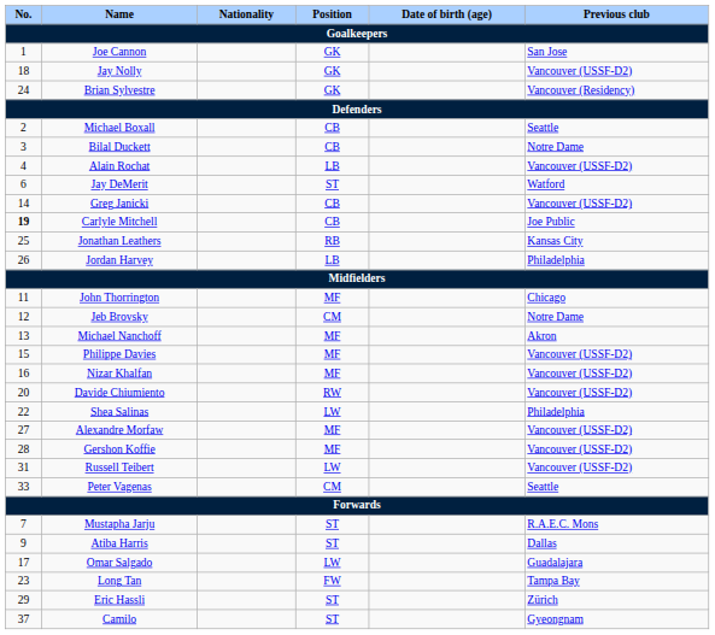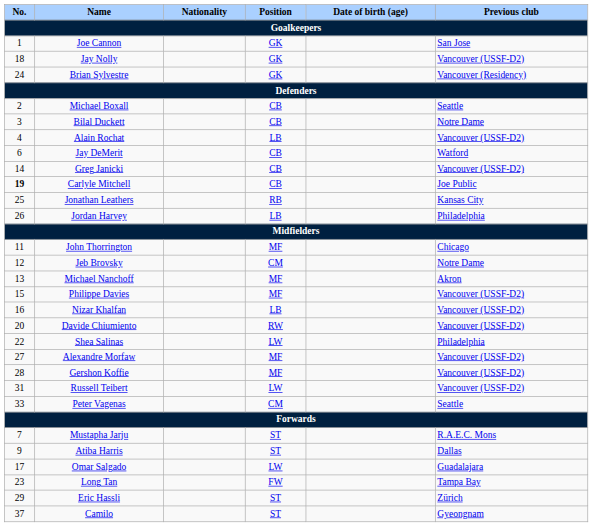Jay DeMerit | Position: ST -> CB
Nizar Khalfan | Position: MF -> LB
